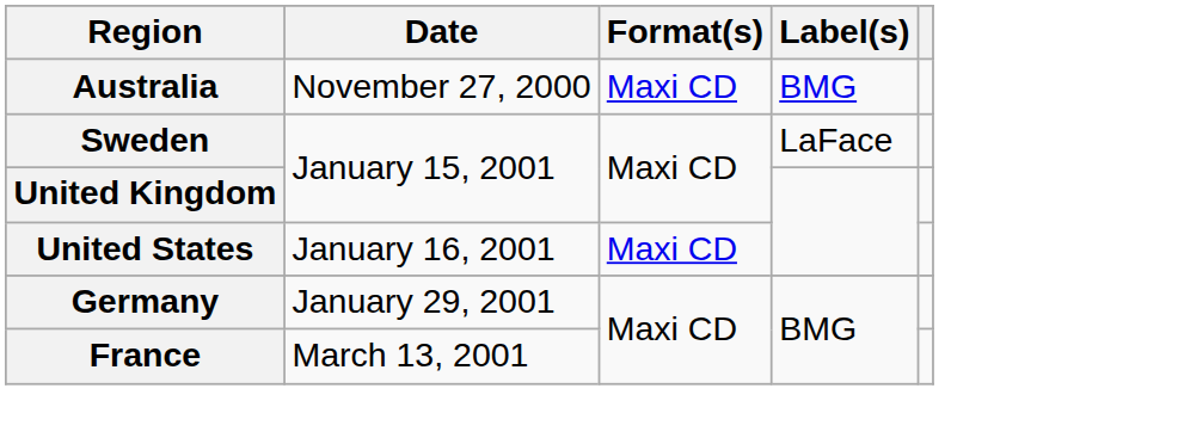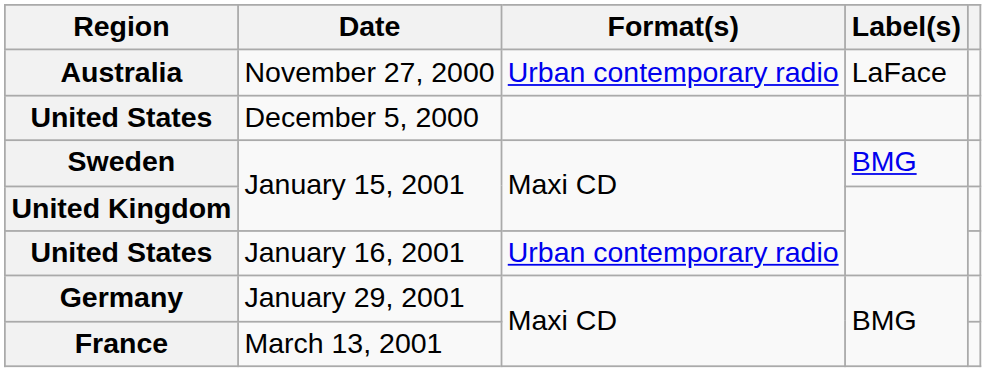Australia | Format(s): Maxi CD -> Urban contemporary radio
Australia | Label(s): BMG -> LaFace
+ row: United States | December 5, 2000
Sweden | Label(s): LaFace -> BMG
United States / January 16, 2001 | Format(s): Maxi CD -> Urban contemporary radio
